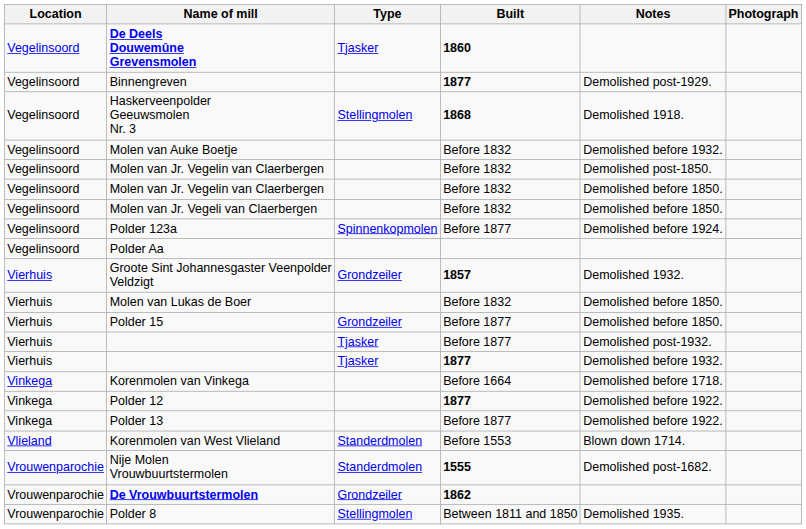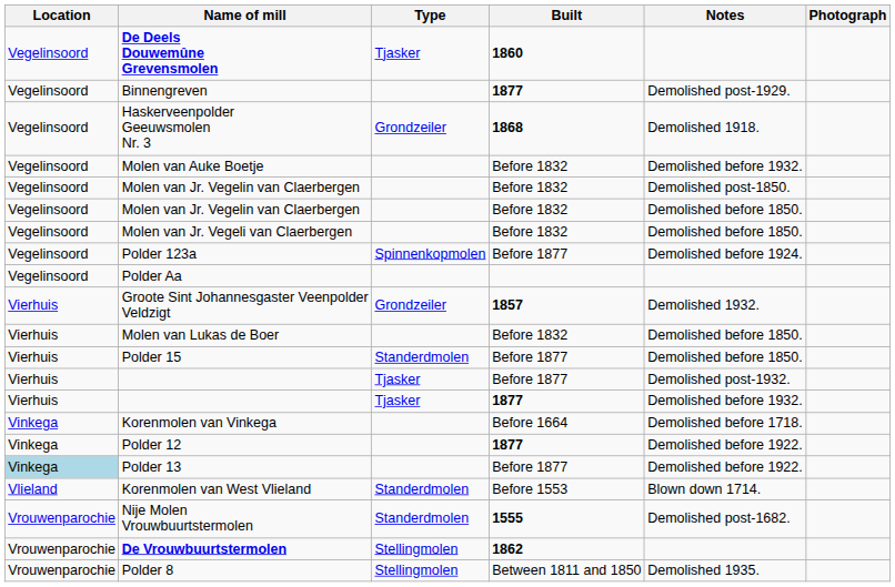Haskerveenpolder Geeuwsmolen Nr. 3 | Type: Stellingmolen -> Grondzeiler
Polder 15 | Type: Grondzeiler -> Standerdmolen
Polder 13 | Location: no background -> lightblue background
De Vrouwbuurtstermolen | Type: Grondzeiler -> Stellingmolen
